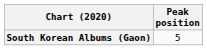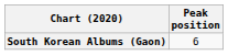South Korean Albums (Gaon) | Peak position: 5 -> 6
